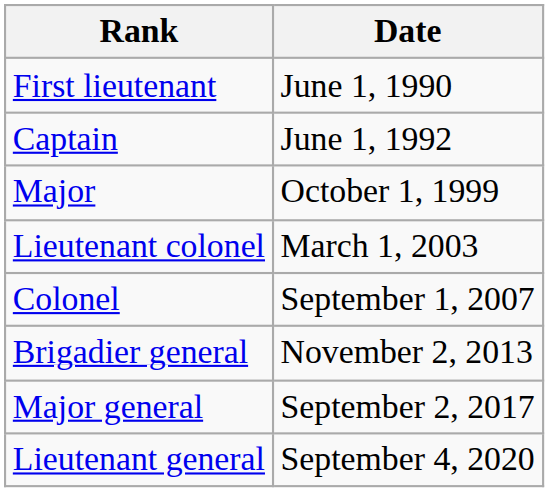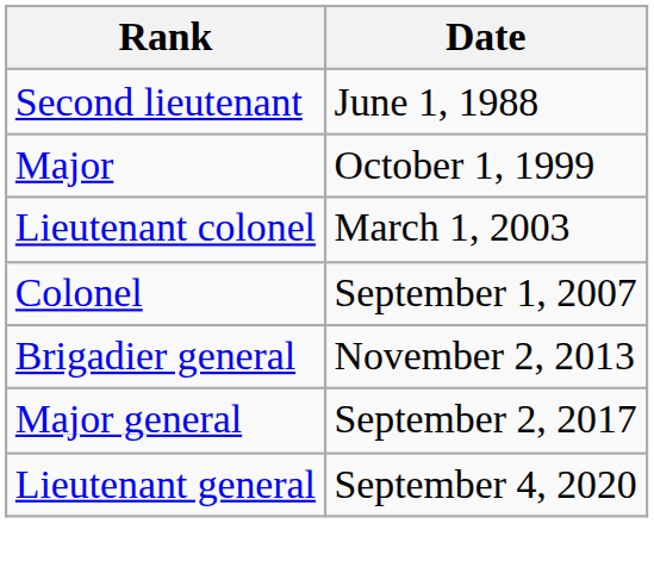+ row: Second lieutenant | June 1, 1988
- row: First lieutenant | June 1, 1990
- row: Captain | June 1, 1992
